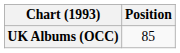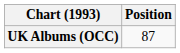UK Albums (OCC) | Position: 85 -> 87
